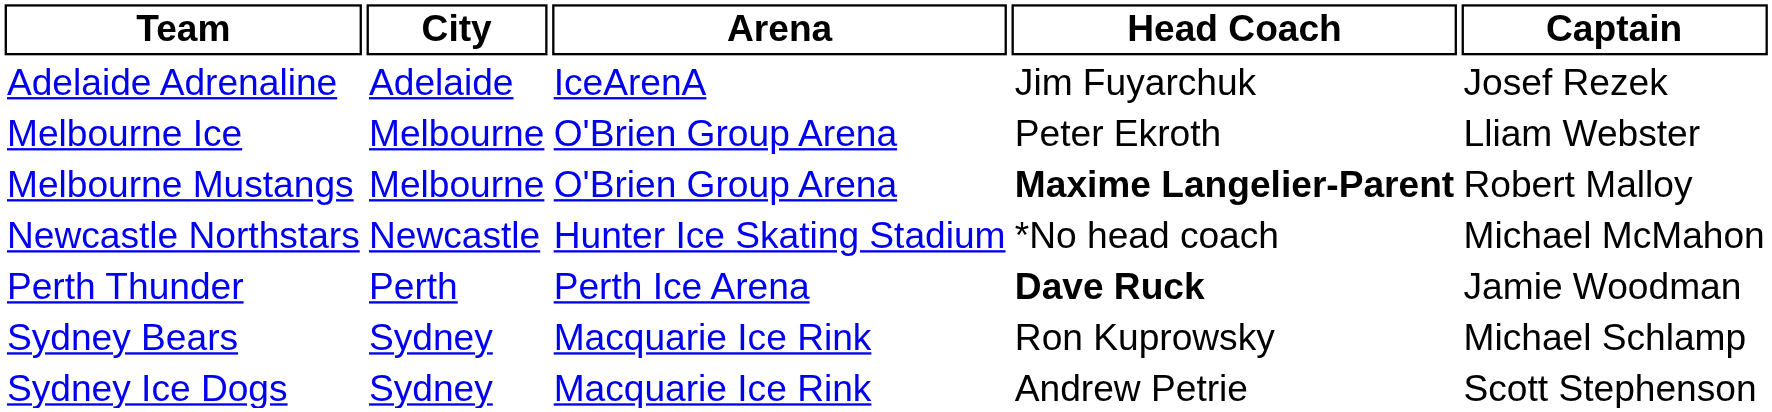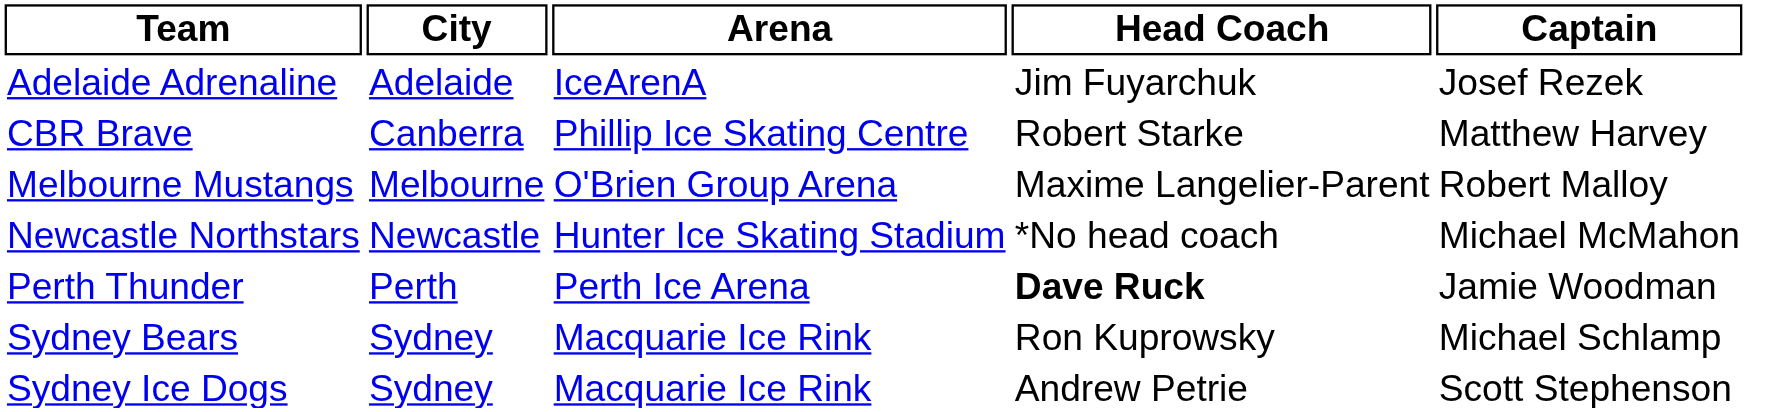+ row: CBR Brave | Canberra | Phillip Ice Skating Centre | Robert Starke | Matthew Harvey
- row: Melbourne Ice | Melbourne | O'Brien Group Arena | Peter Ekroth | Lliam Webster
Melbourne Mustangs | Head Coach: bold -> normal
